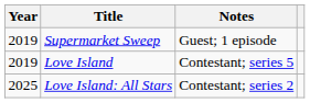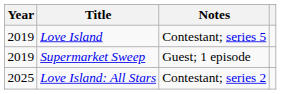rows swapped: Love Island <-> Supermarket Sweep
